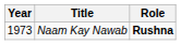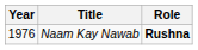Naam Kay Nawab | Year: 1973 -> 1976
